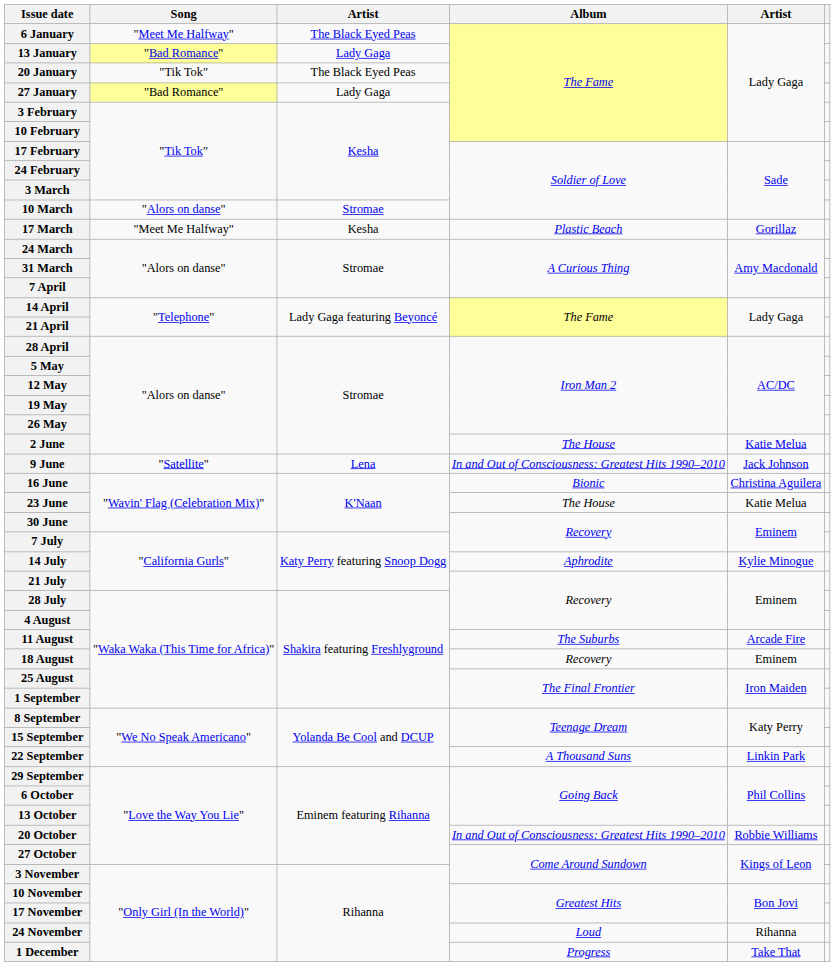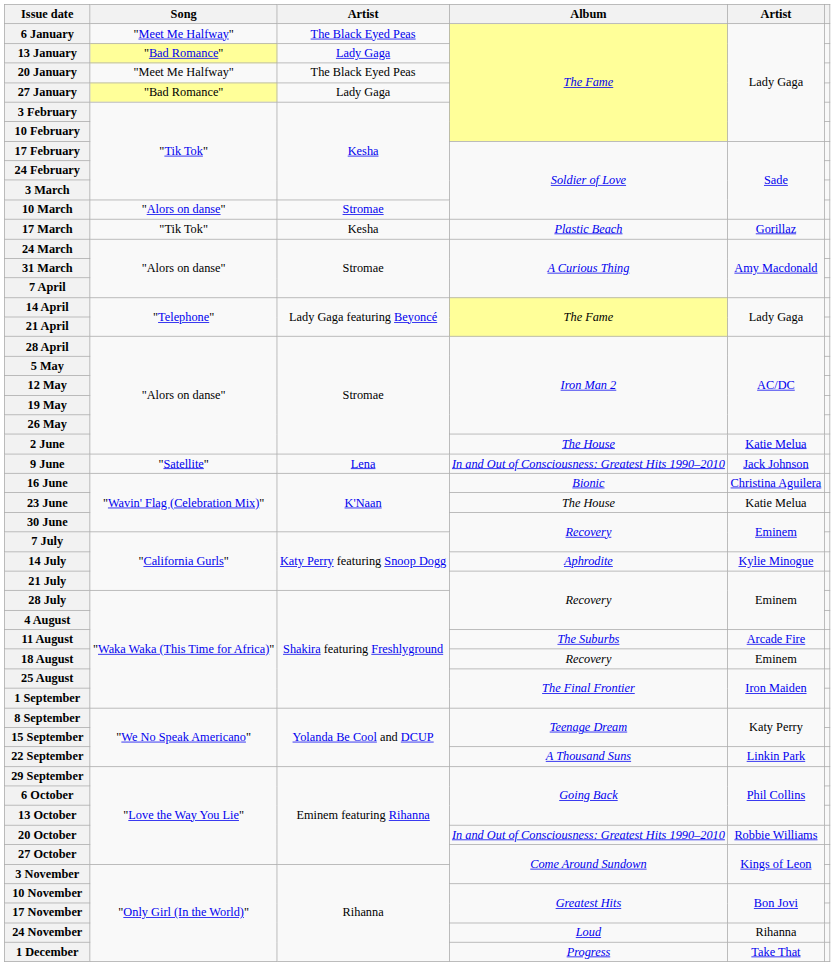20 January | Song: "Tik Tok" -> "Meet Me Halfway"
17 March | Song: "Meet Me Halfway" -> "Tik Tok"
